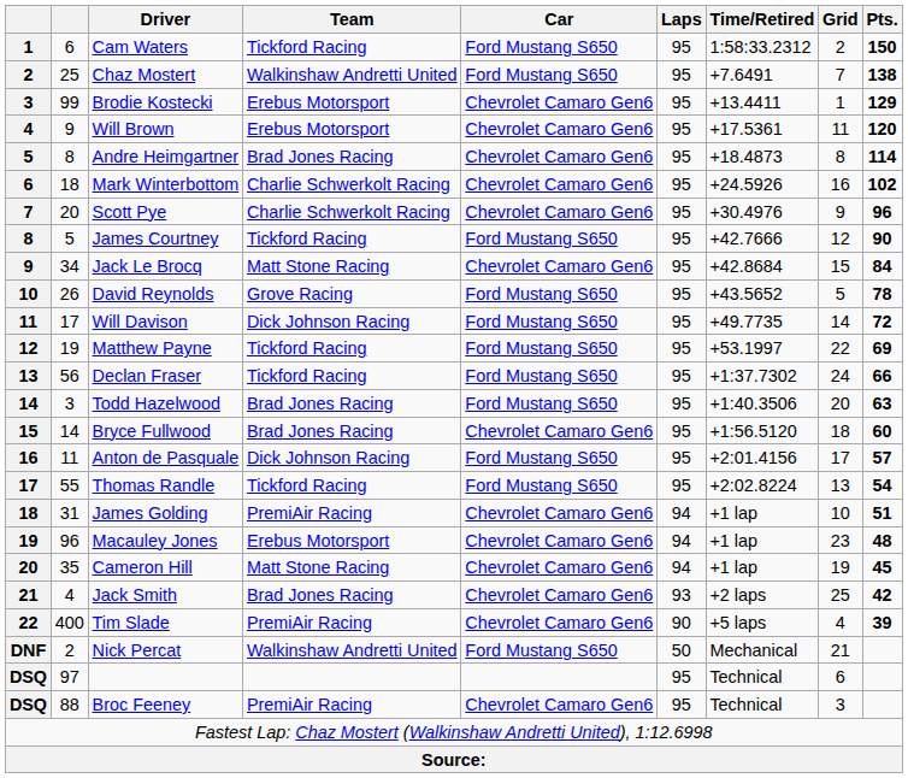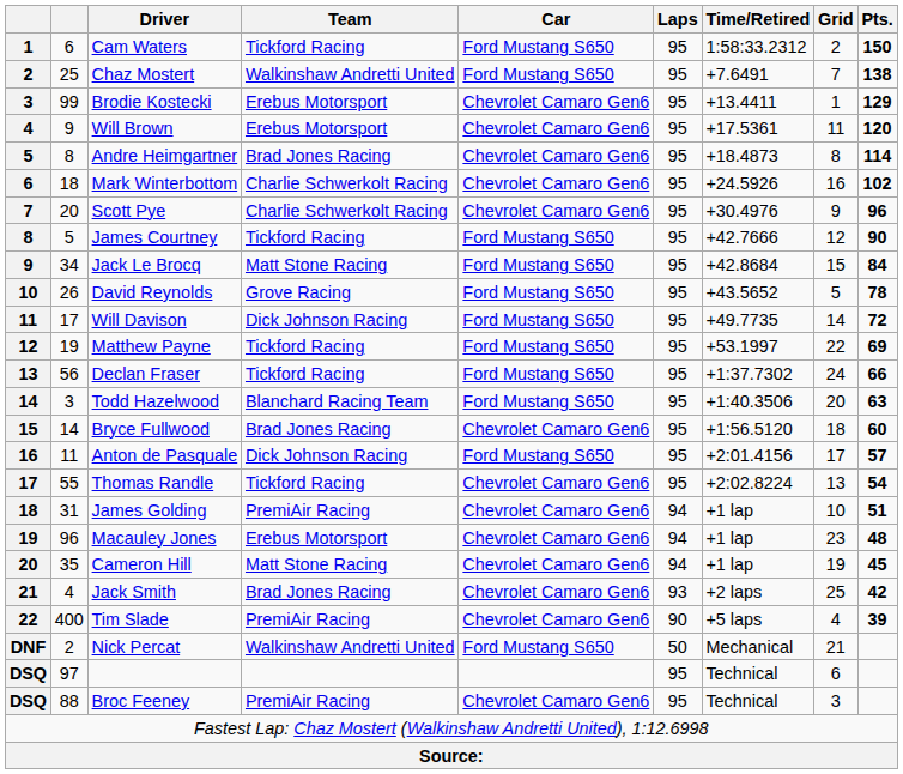Jack Le Brocq | Car: Chevrolet Camaro Gen6 -> Ford Mustang S650
Todd Hazelwood | Team: Brad Jones Racing -> Blanchard Racing Team
Thomas Randle | Car: Ford Mustang S650 -> Chevrolet Camaro Gen6
